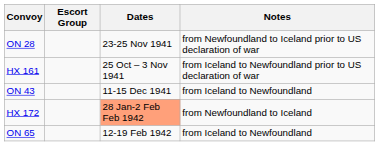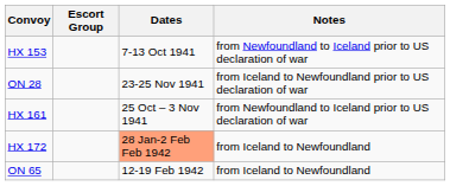+ row: HX 153 | 7-13 Oct 1941 | from Newfoundland to Iceland prior to US declaration of war
ON 28 | Notes: from Newfoundland to Iceland prior to US declaration of war -> from Iceland to Newfoundland prior to US declaration of war
HX 161 | Notes: from Iceland to Newfoundland prior to US declaration of war -> from Newfoundland to Iceland prior to US declaration of war
- row: ON 43 | 11-15 Dec 1941 | from Iceland to Newfoundland
HX 172 | Notes: from Newfoundland to Iceland -> from Iceland to Newfoundland
